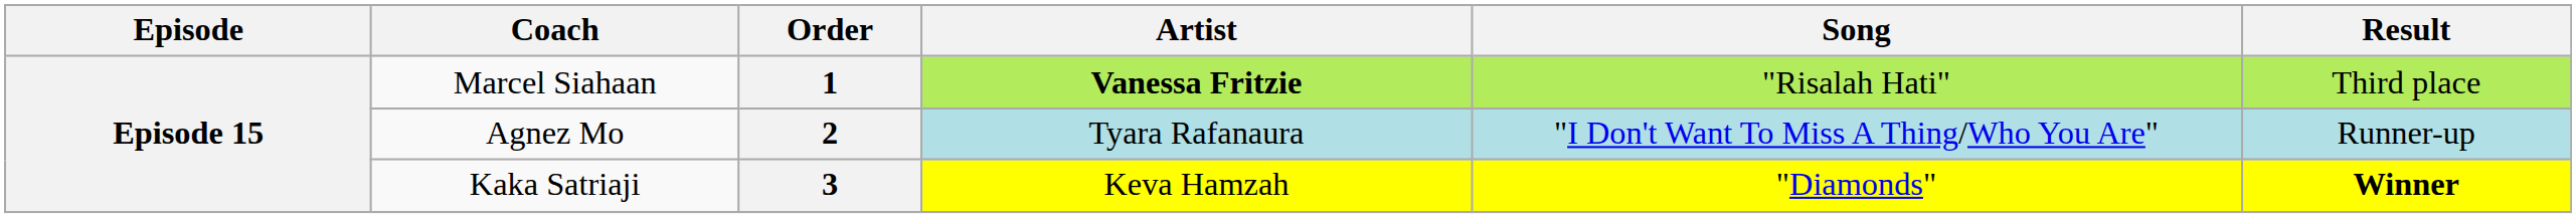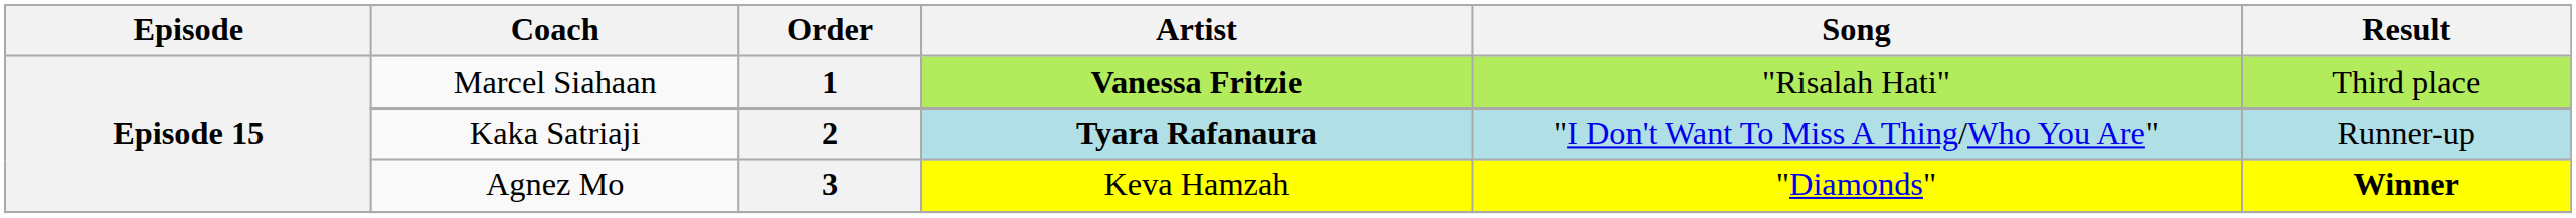2 | Coach: Agnez Mo -> Kaka Satriaji
2 | Artist: normal -> bold
3 | Coach: Kaka Satriaji -> Agnez Mo
